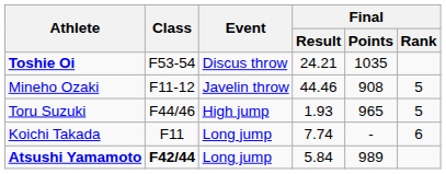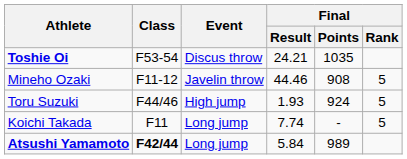Toru Suzuki | Final / Points: 965 -> 924
Koichi Takada | Final / Rank: 6 -> 5
